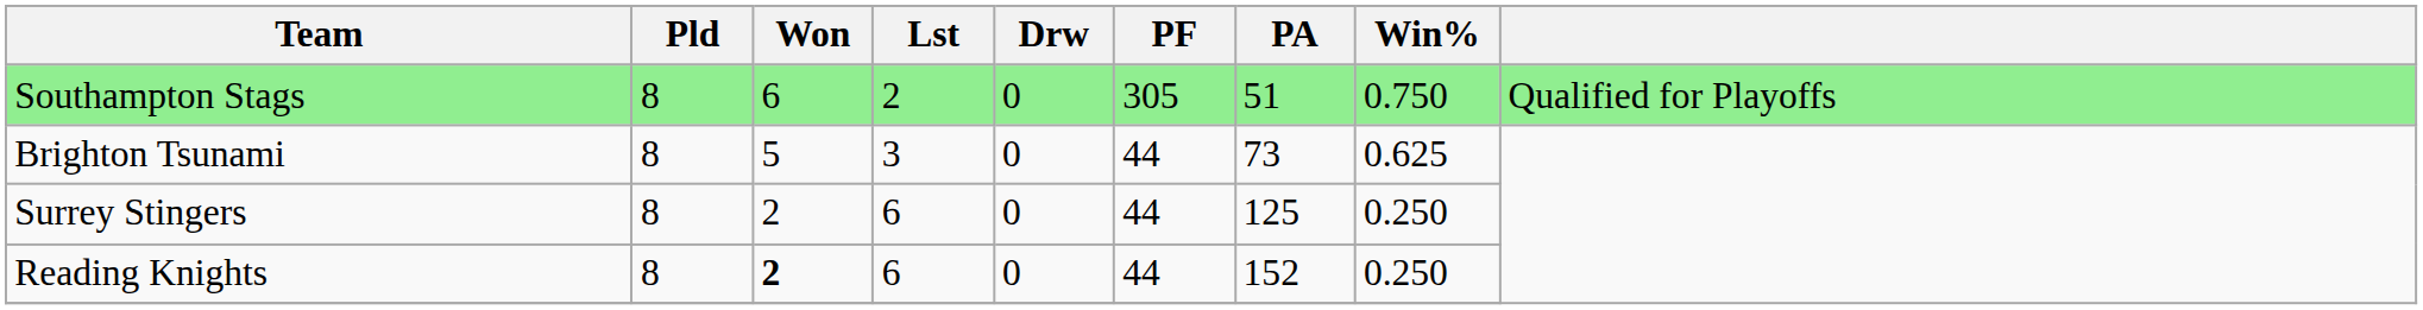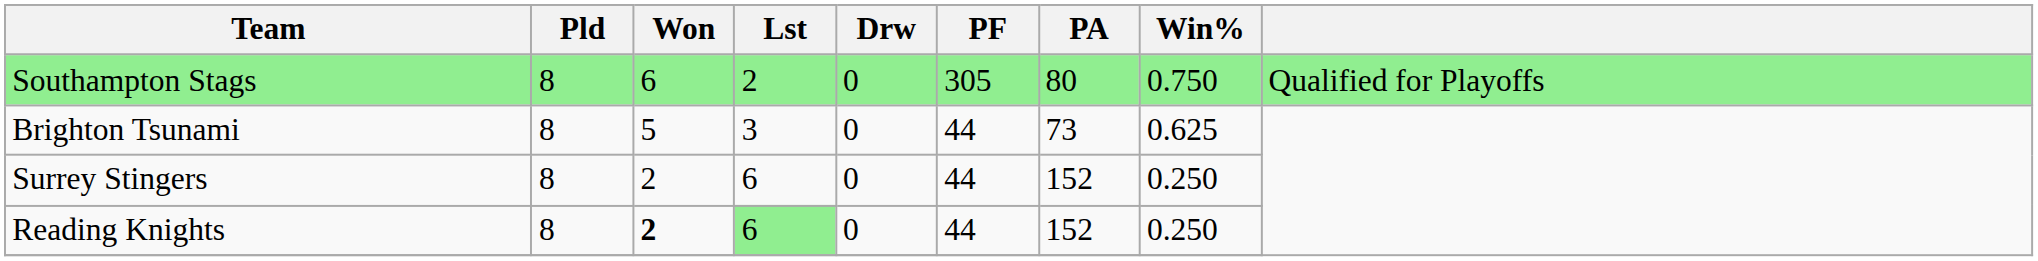Southampton Stags | PA: 51 -> 80
Surrey Stingers | PA: 125 -> 152
Reading Knights | Lst: no background -> lightgreen background
